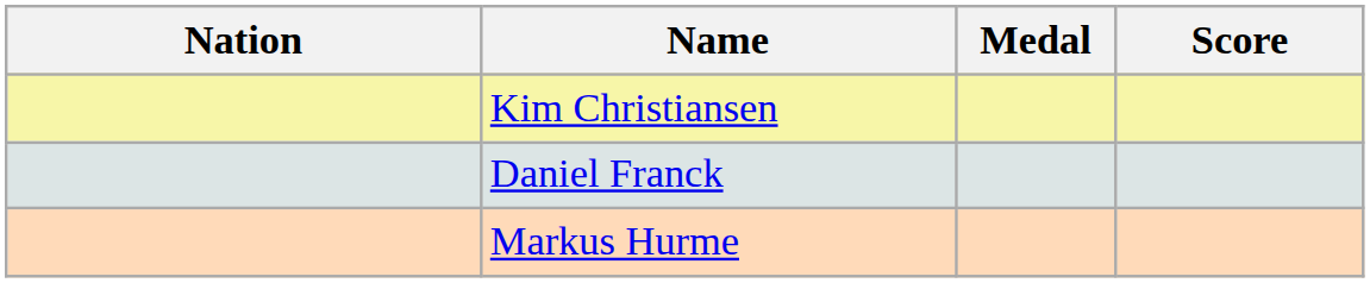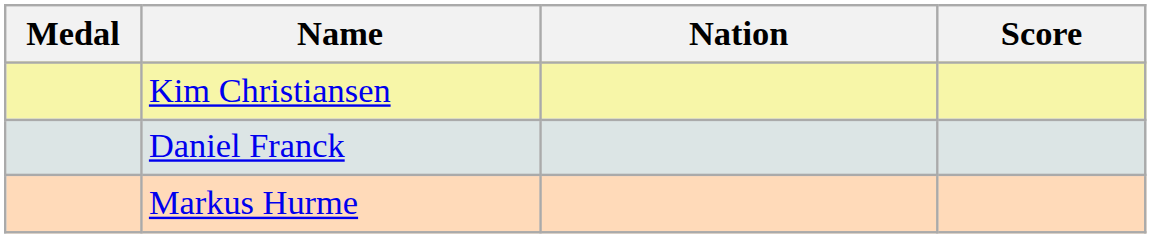columns swapped: Medal <-> Nation
